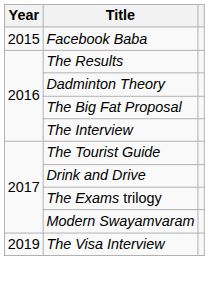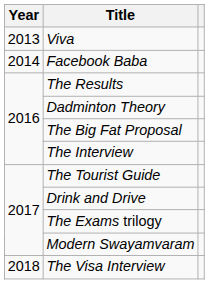+ row: 2013 | Viva
Facebook Baba | Year: 2015 -> 2014
The Visa Interview | Year: 2019 -> 2018
